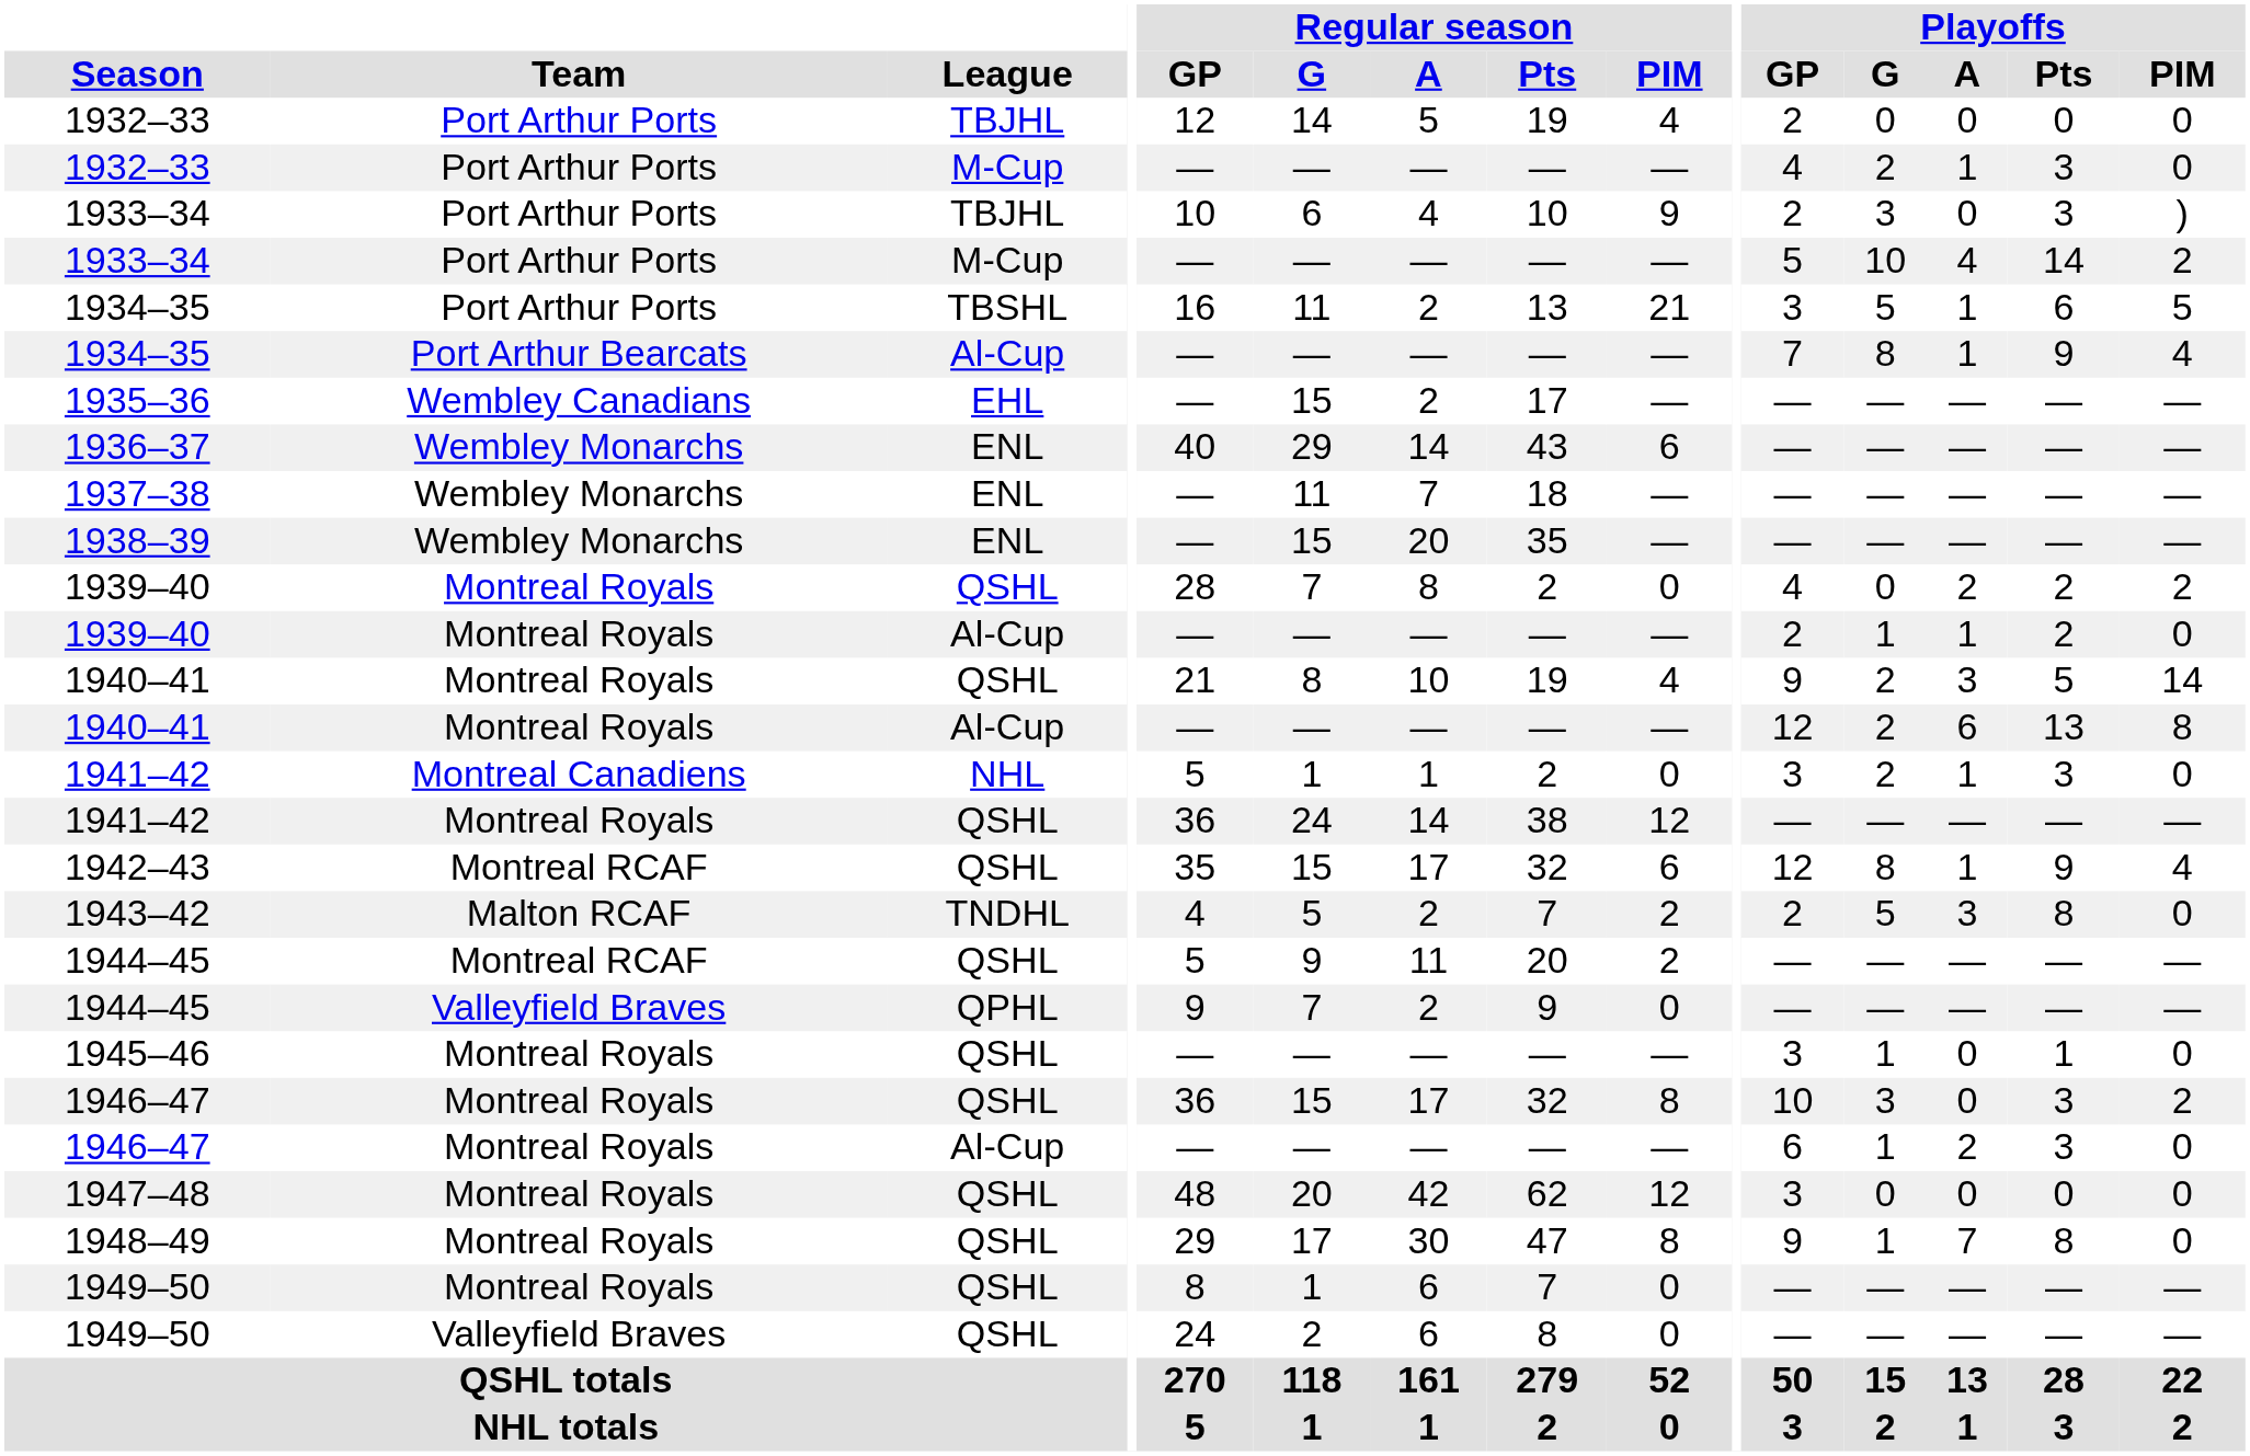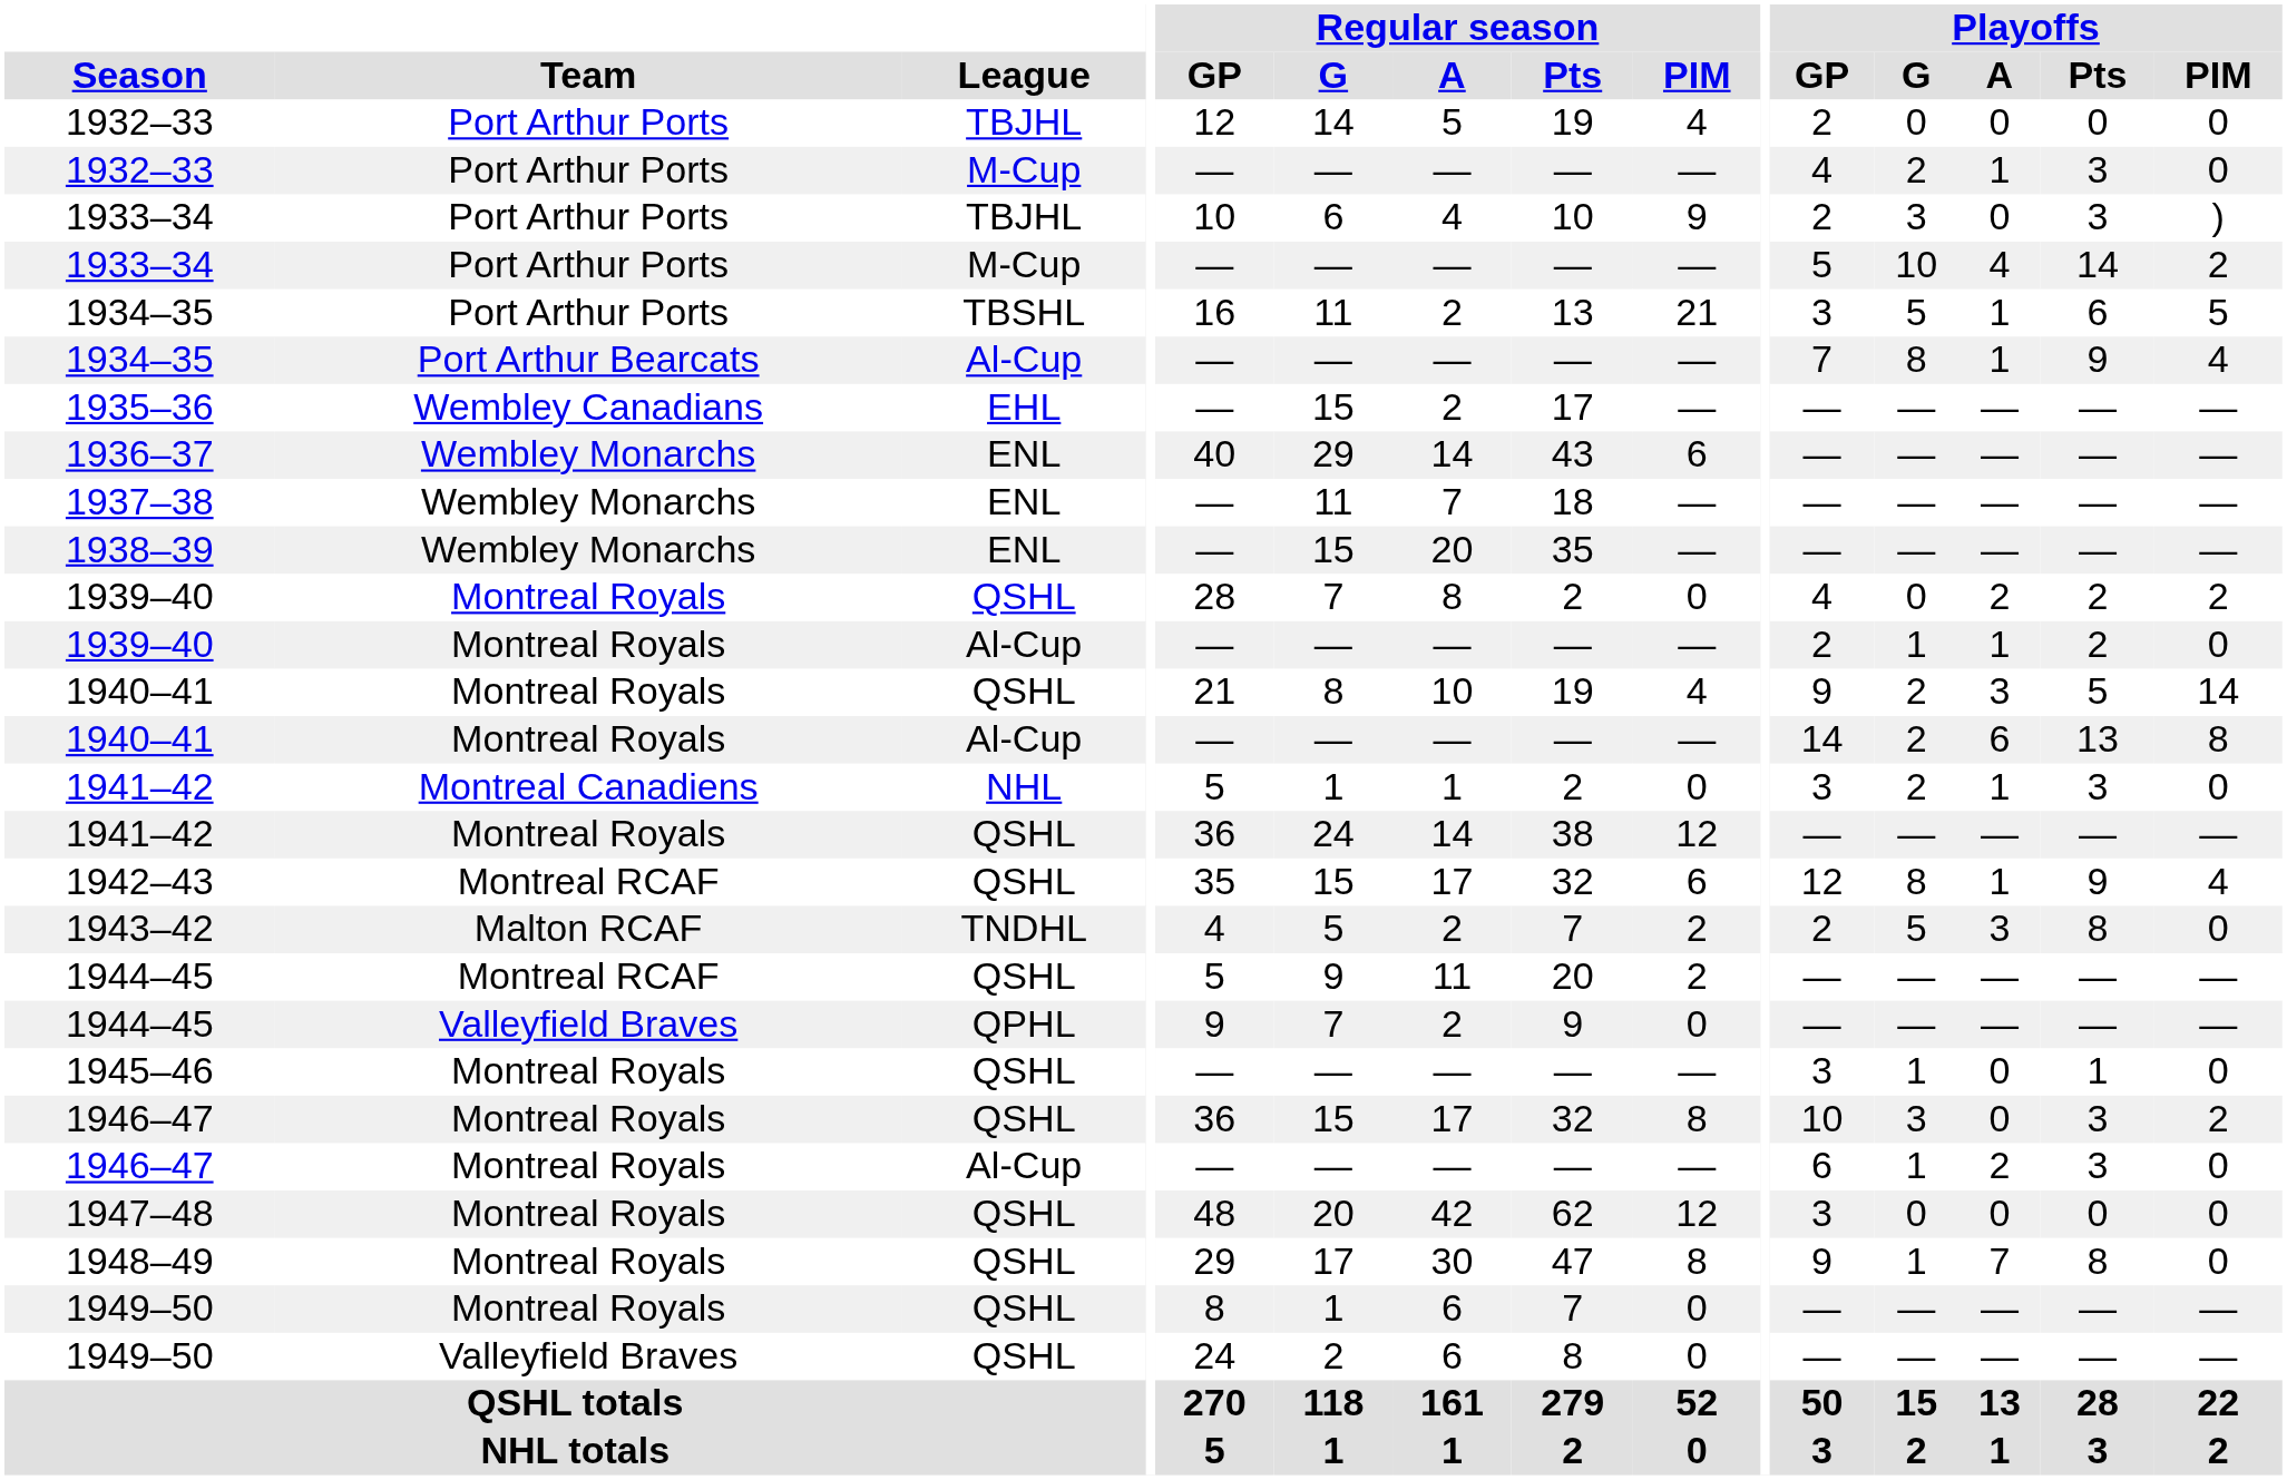1940–41 / Al-Cup | Playoffs / GP: 12 -> 14
